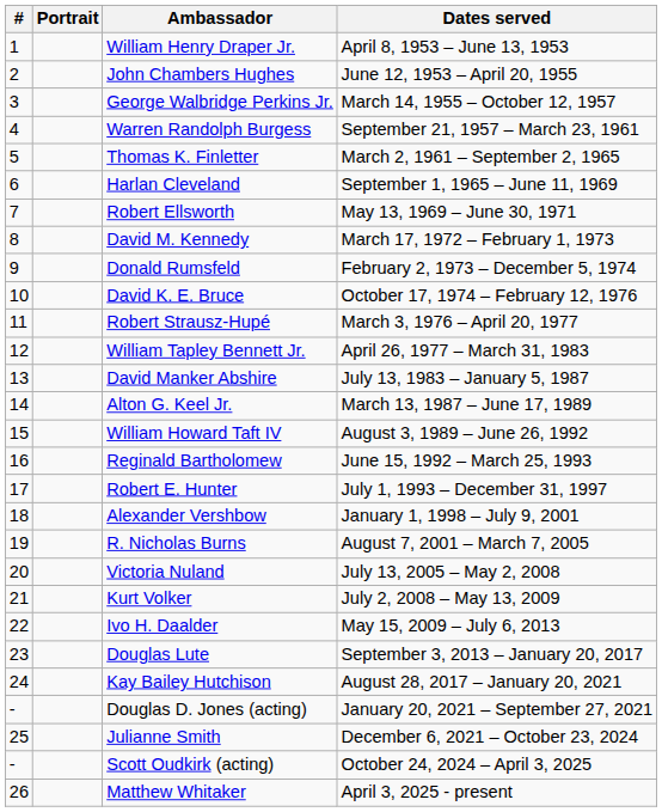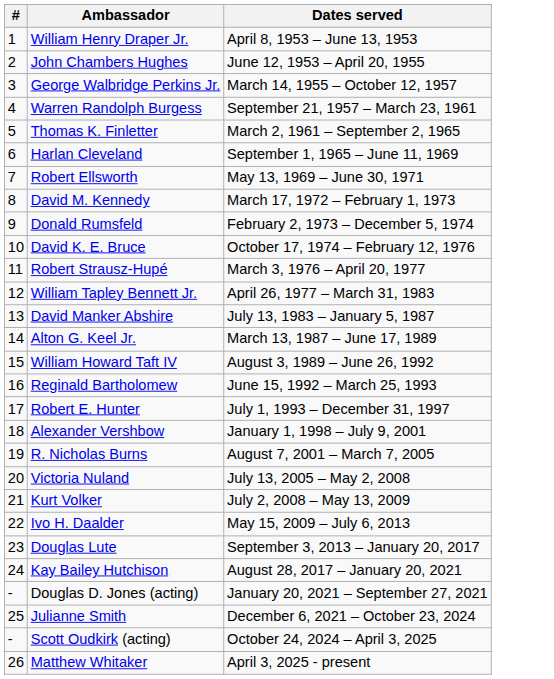- column: Portrait
